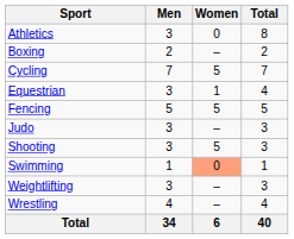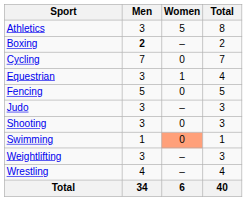Athletics | Women: 0 -> 5
Boxing | Men: normal -> bold
Cycling | Women: 5 -> 0
Fencing | Women: 5 -> 0
Shooting | Women: 5 -> 0
